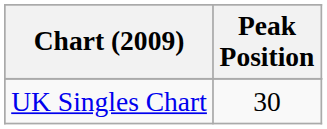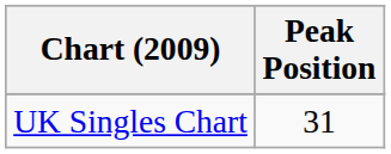UK Singles Chart | Peak Position: 30 -> 31
